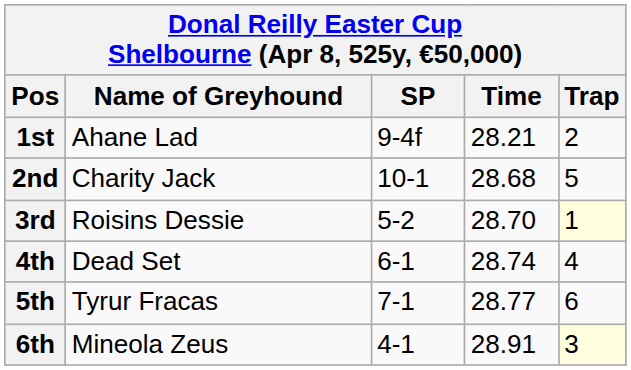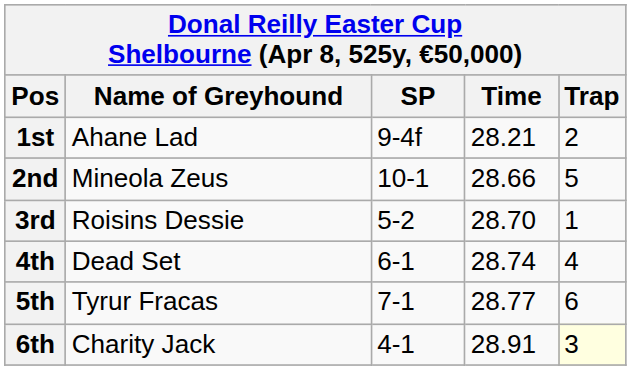2nd | Name of Greyhound: Charity Jack -> Mineola Zeus
2nd | Time: 28.68 -> 28.66
3rd | Trap: lightyellow background -> no background
6th | Name of Greyhound: Mineola Zeus -> Charity Jack
